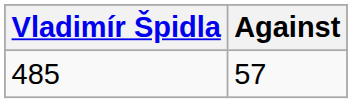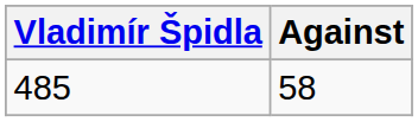485 | Against: 57 -> 58
